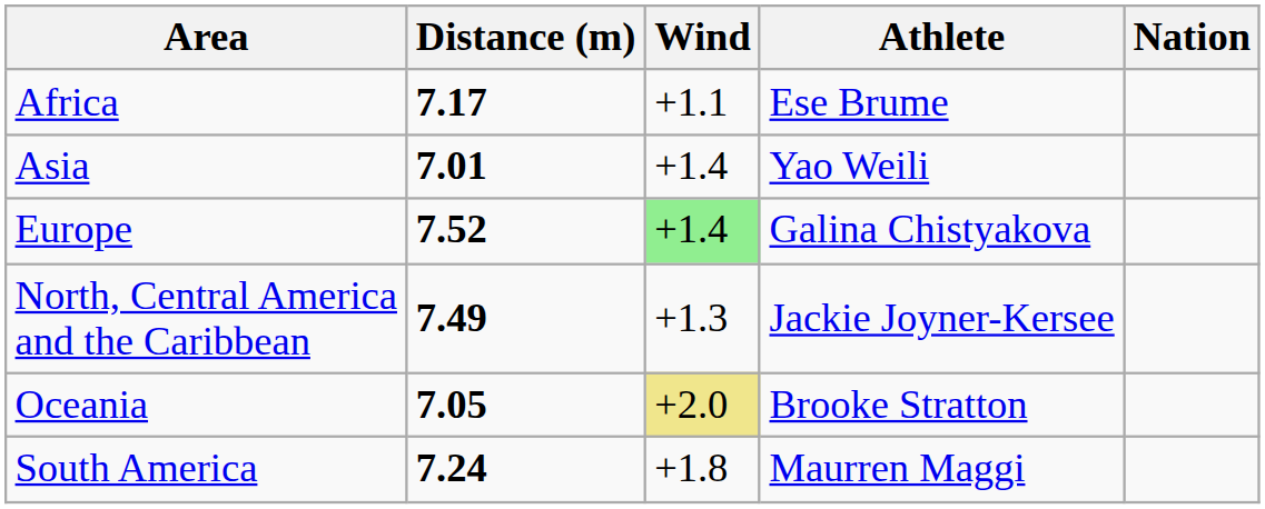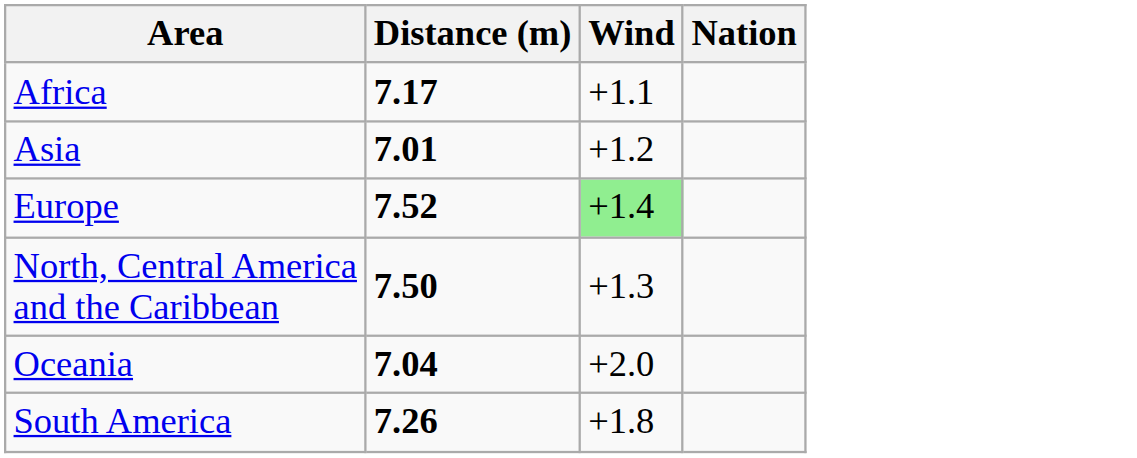- column: Athlete | Ese Brume | Yao Weili | Galina Chistyakova | Jackie Joyner-Kersee | Brooke Stratton | Maurren Maggi
Asia | Wind: +1.4 -> +1.2
North, Central America and the Caribbean | Distance (m): 7.49 -> 7.50
Oceania | Distance (m): 7.05 -> 7.04
Oceania | Wind: khaki background -> no background
South America | Distance (m): 7.24 -> 7.26
